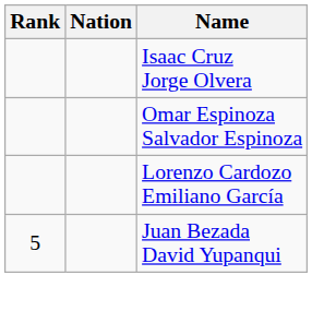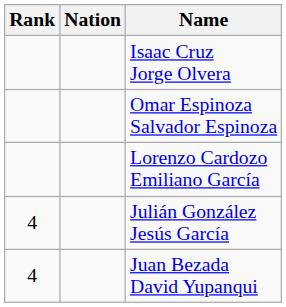+ row: 4 | Julián González Jesús García
Juan Bezada David Yupanqui | Rank: 5 -> 4
